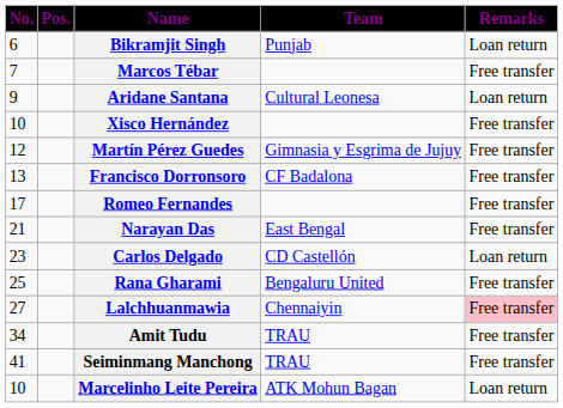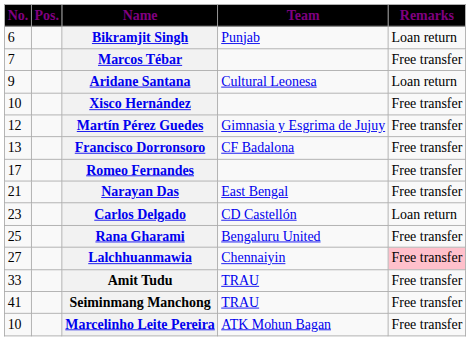Amit Tudu | No.: 34 -> 33
Marcelinho Leite Pereira | Remarks: Loan return -> Free transfer
